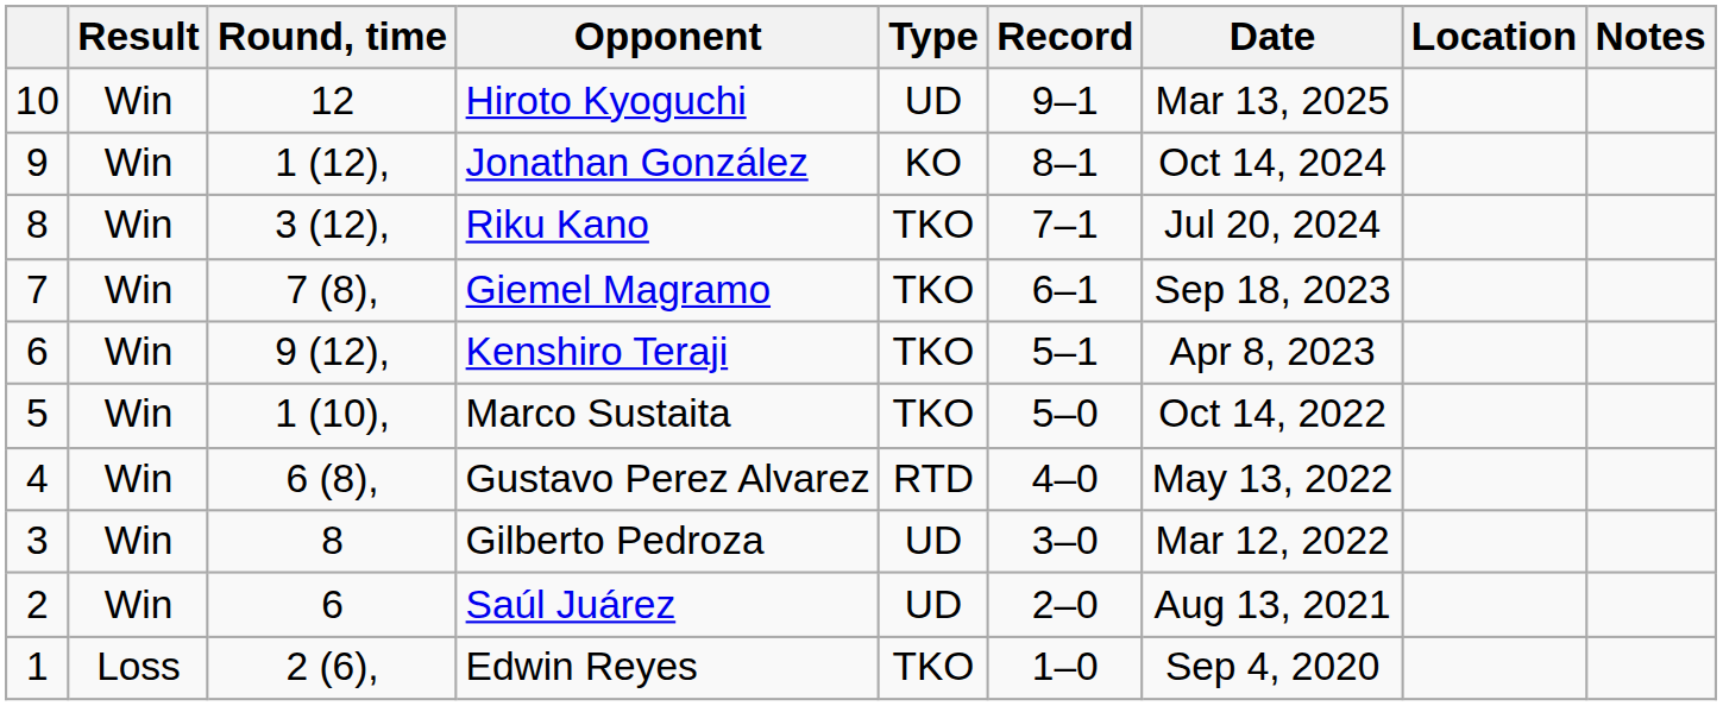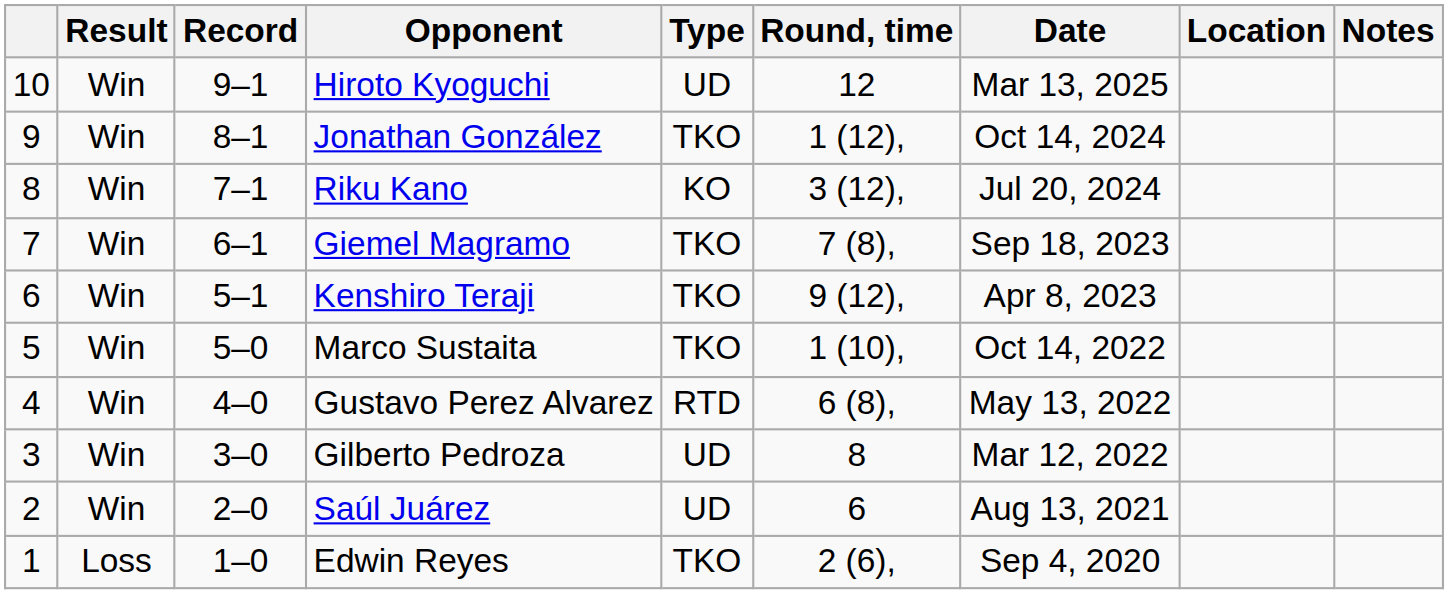columns swapped: Record <-> Round, time
Jonathan González | Type: KO -> TKO
Riku Kano | Type: TKO -> KO
